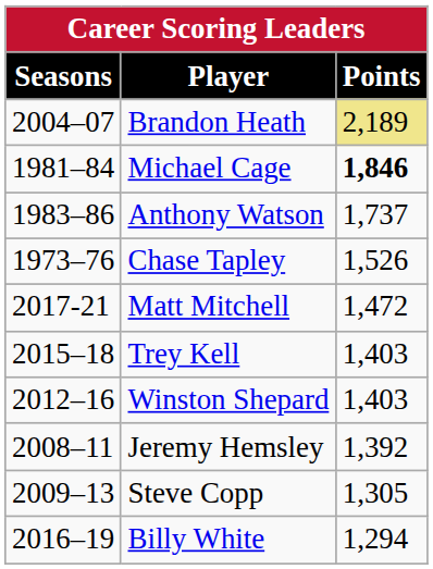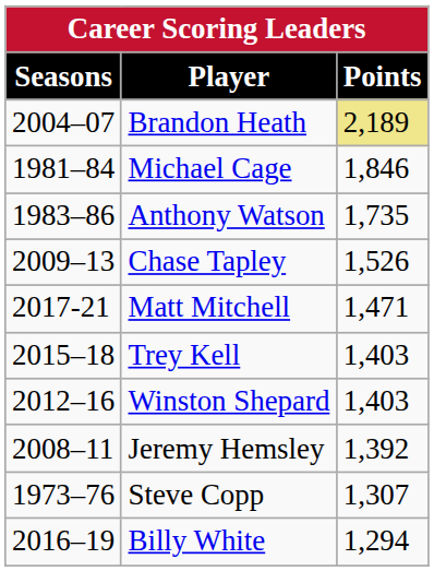Michael Cage | Points: bold -> normal
Anthony Watson | Points: 1,737 -> 1,735
Chase Tapley | Seasons: 1973–76 -> 2009–13
Matt Mitchell | Points: 1,472 -> 1,471
Steve Copp | Seasons: 2009–13 -> 1973–76
Steve Copp | Points: 1,305 -> 1,307
